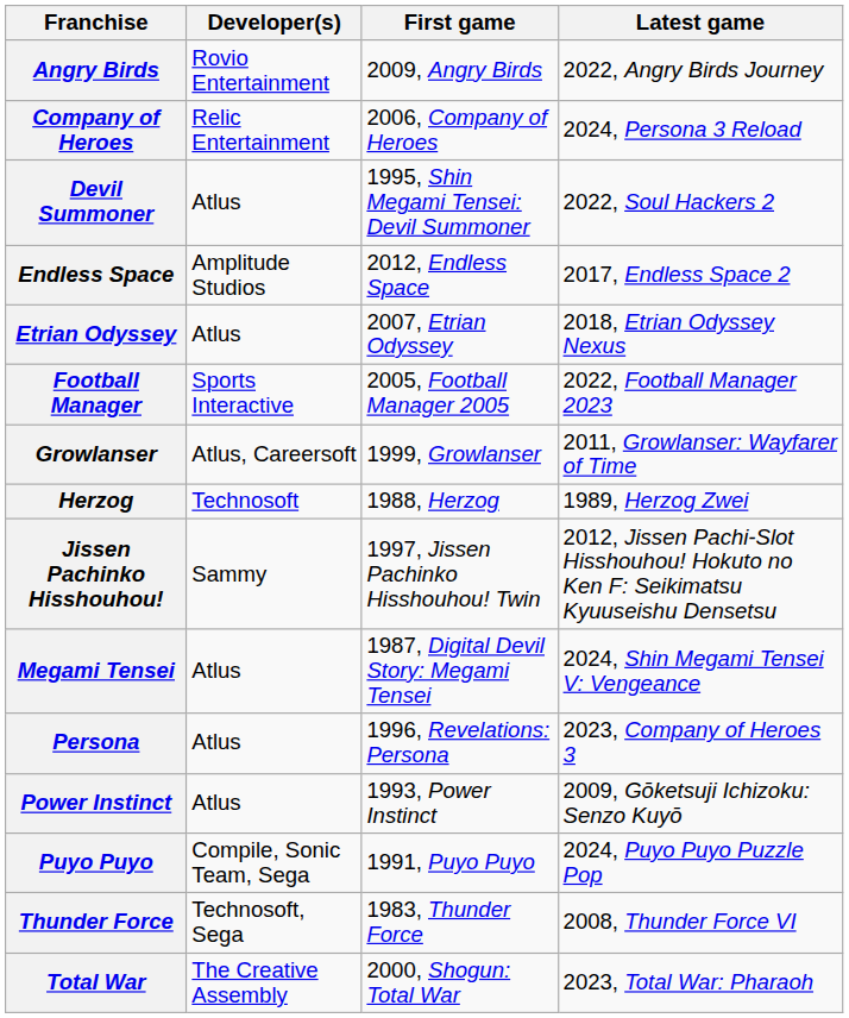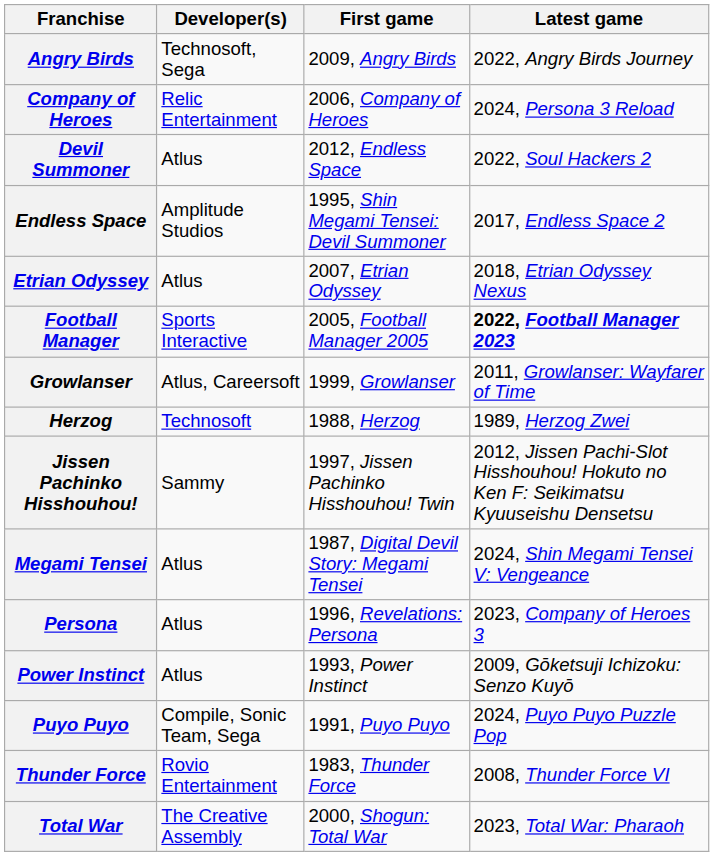Angry Birds | Developer(s): Rovio Entertainment -> Technosoft, Sega
Devil Summoner | First game: 1995, Shin Megami Tensei: Devil Summoner -> 2012, Endless Space
Endless Space | First game: 2012, Endless Space -> 1995, Shin Megami Tensei: Devil Summoner
Football Manager | Latest game: normal -> bold
Thunder Force | Developer(s): Technosoft, Sega -> Rovio Entertainment
